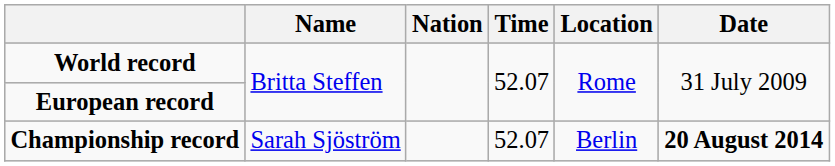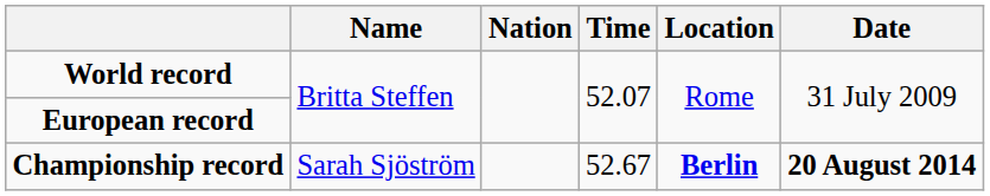Championship record | Time: 52.07 -> 52.67
Championship record | Location: normal -> bold
